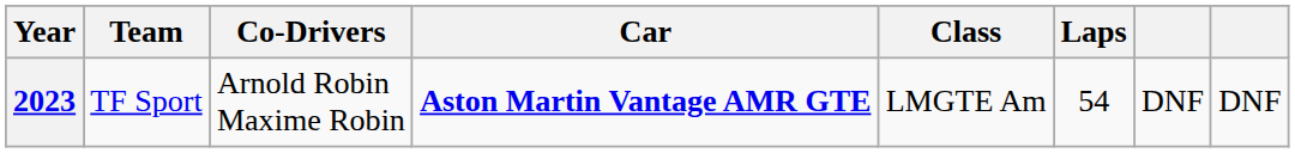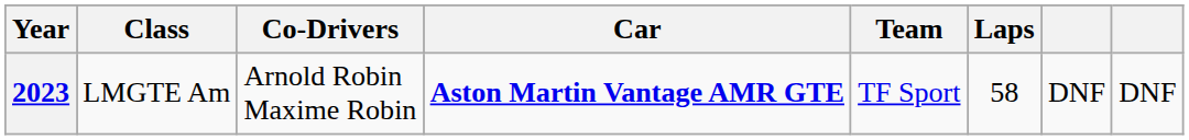columns swapped: Team <-> Class
2023 | Laps: 54 -> 58
